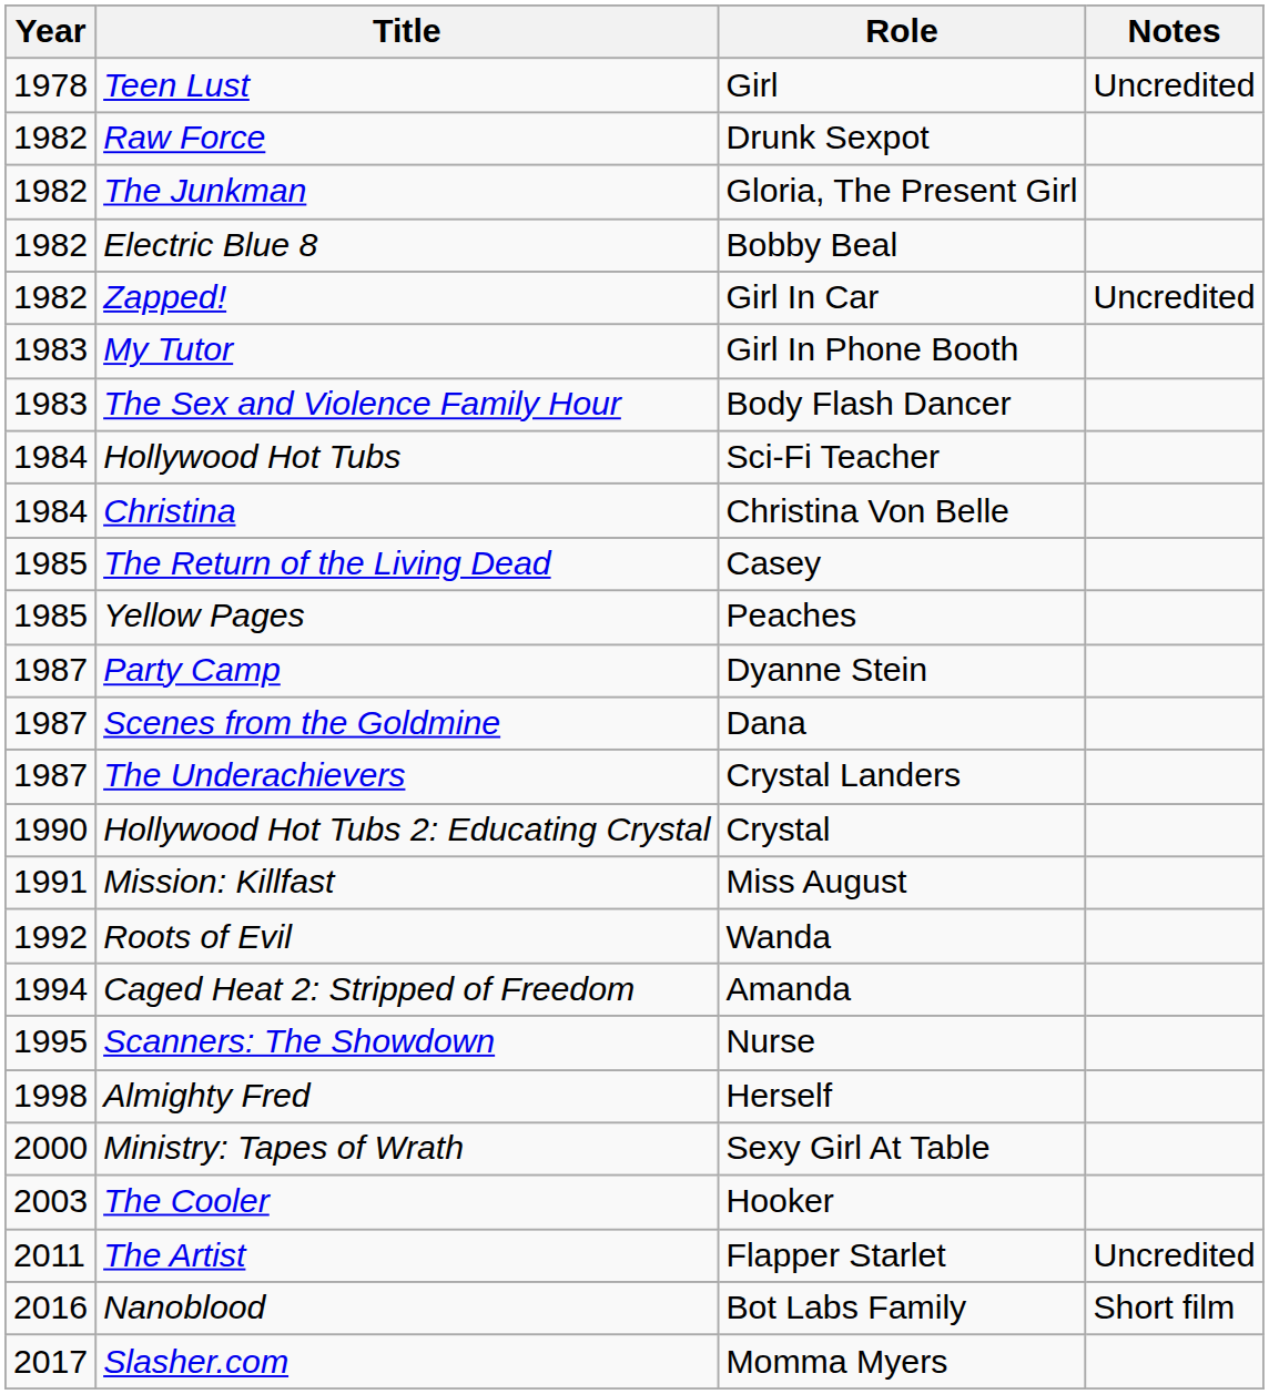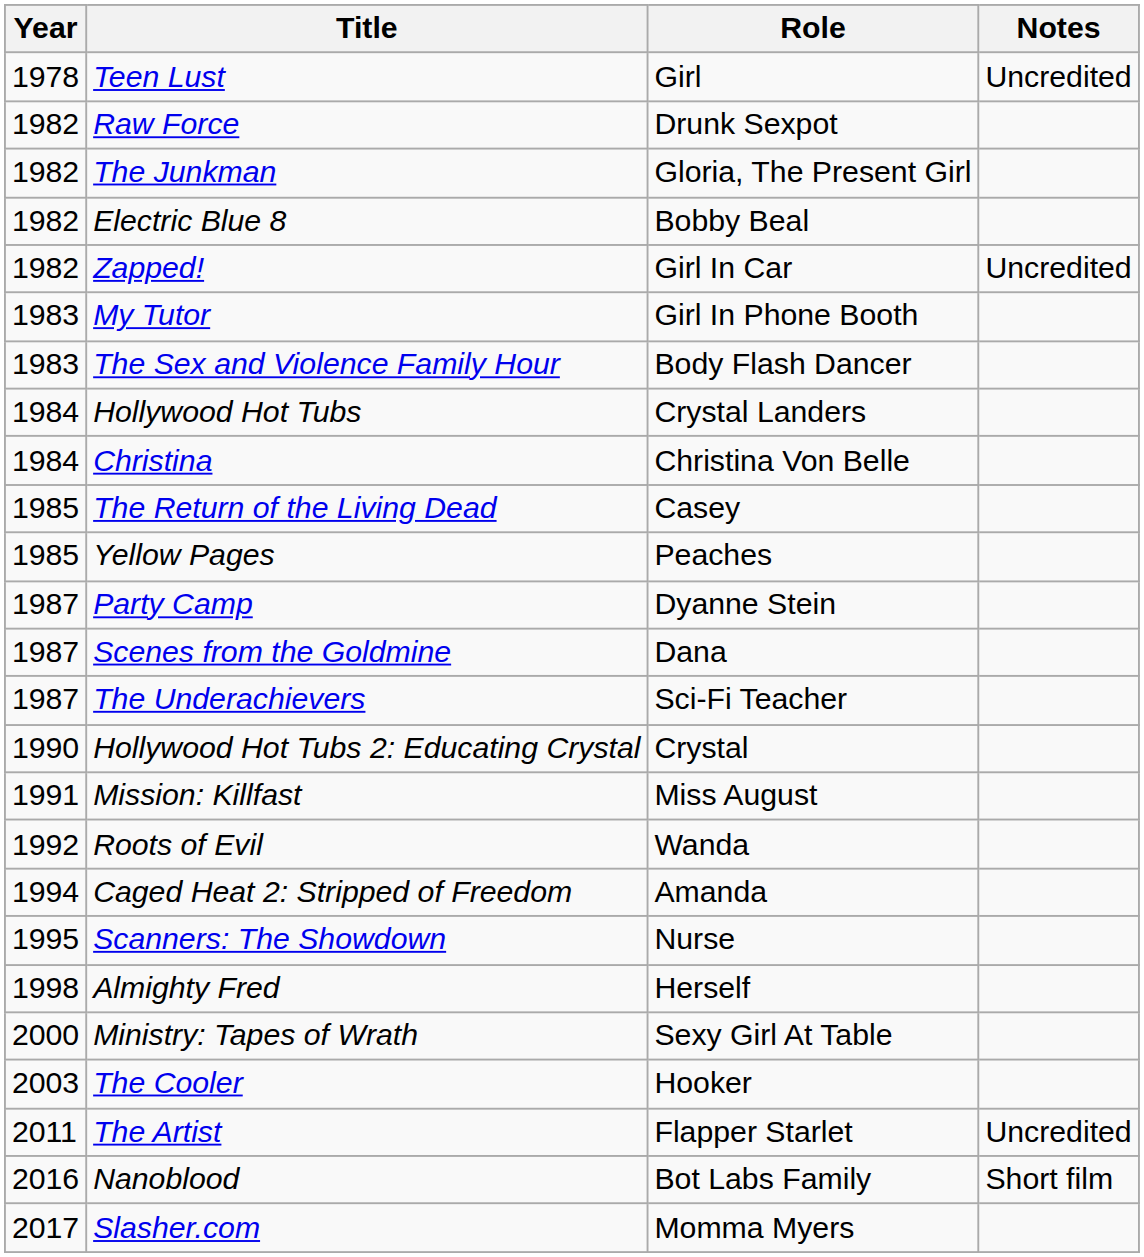Hollywood Hot Tubs | Role: Sci-Fi Teacher -> Crystal Landers
The Underachievers | Role: Crystal Landers -> Sci-Fi Teacher
